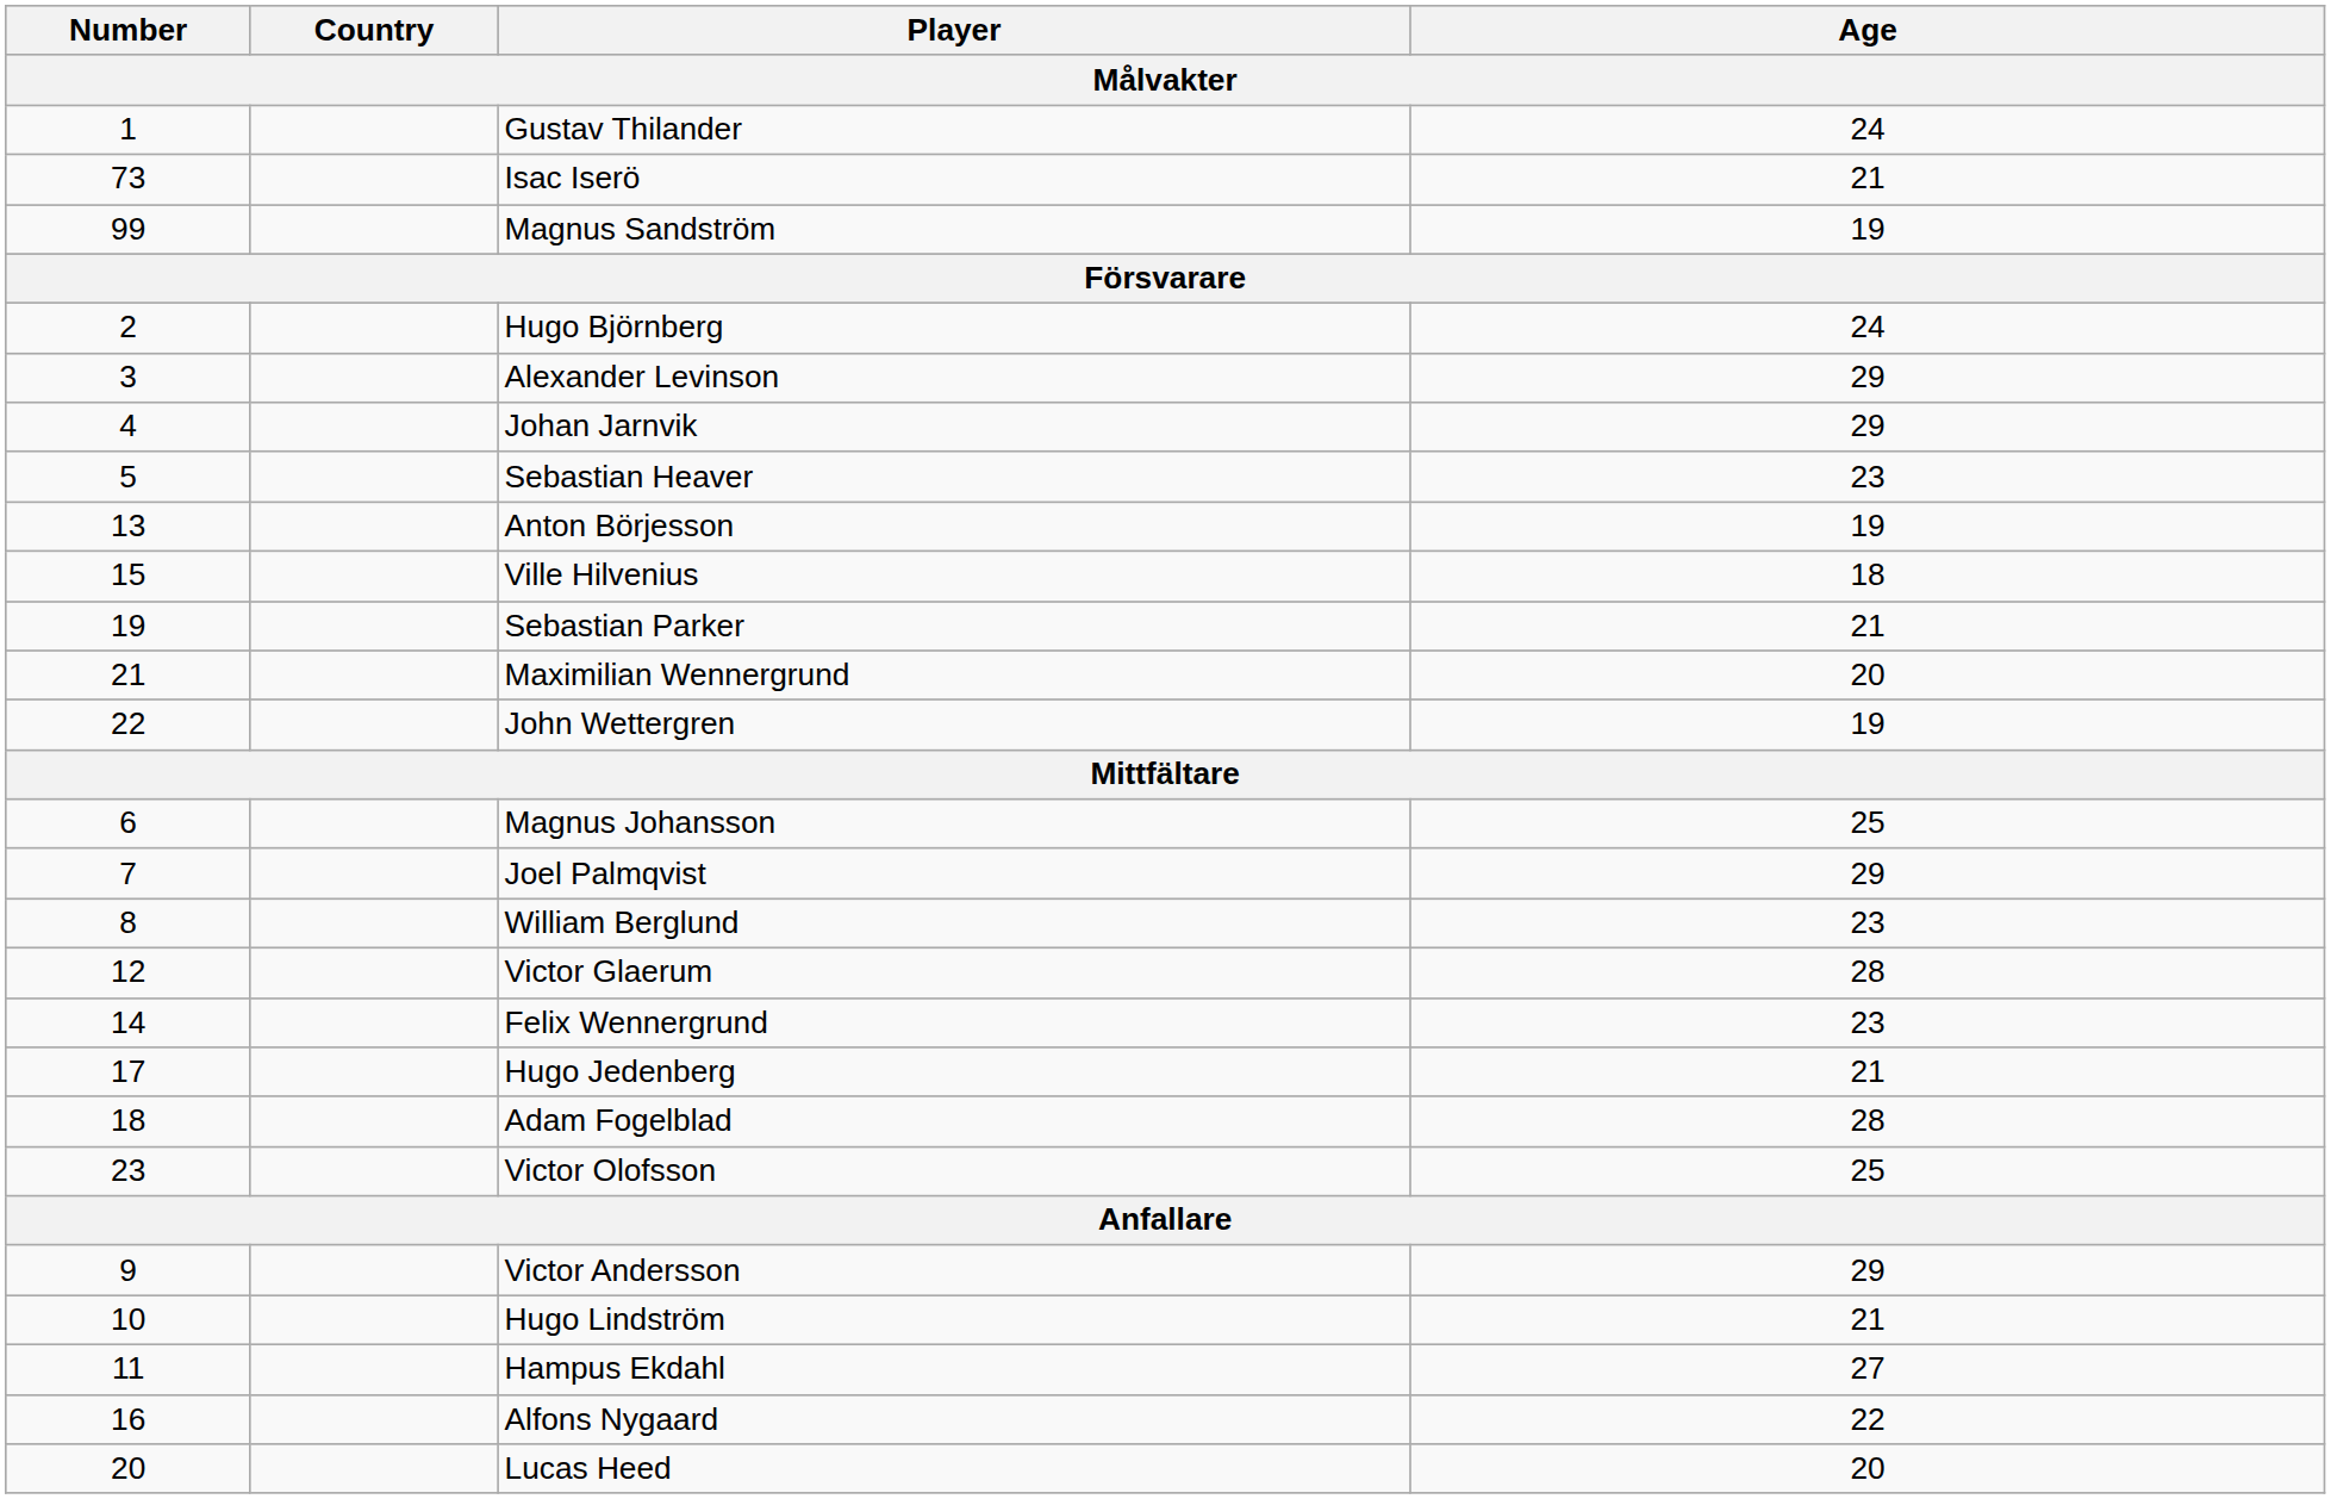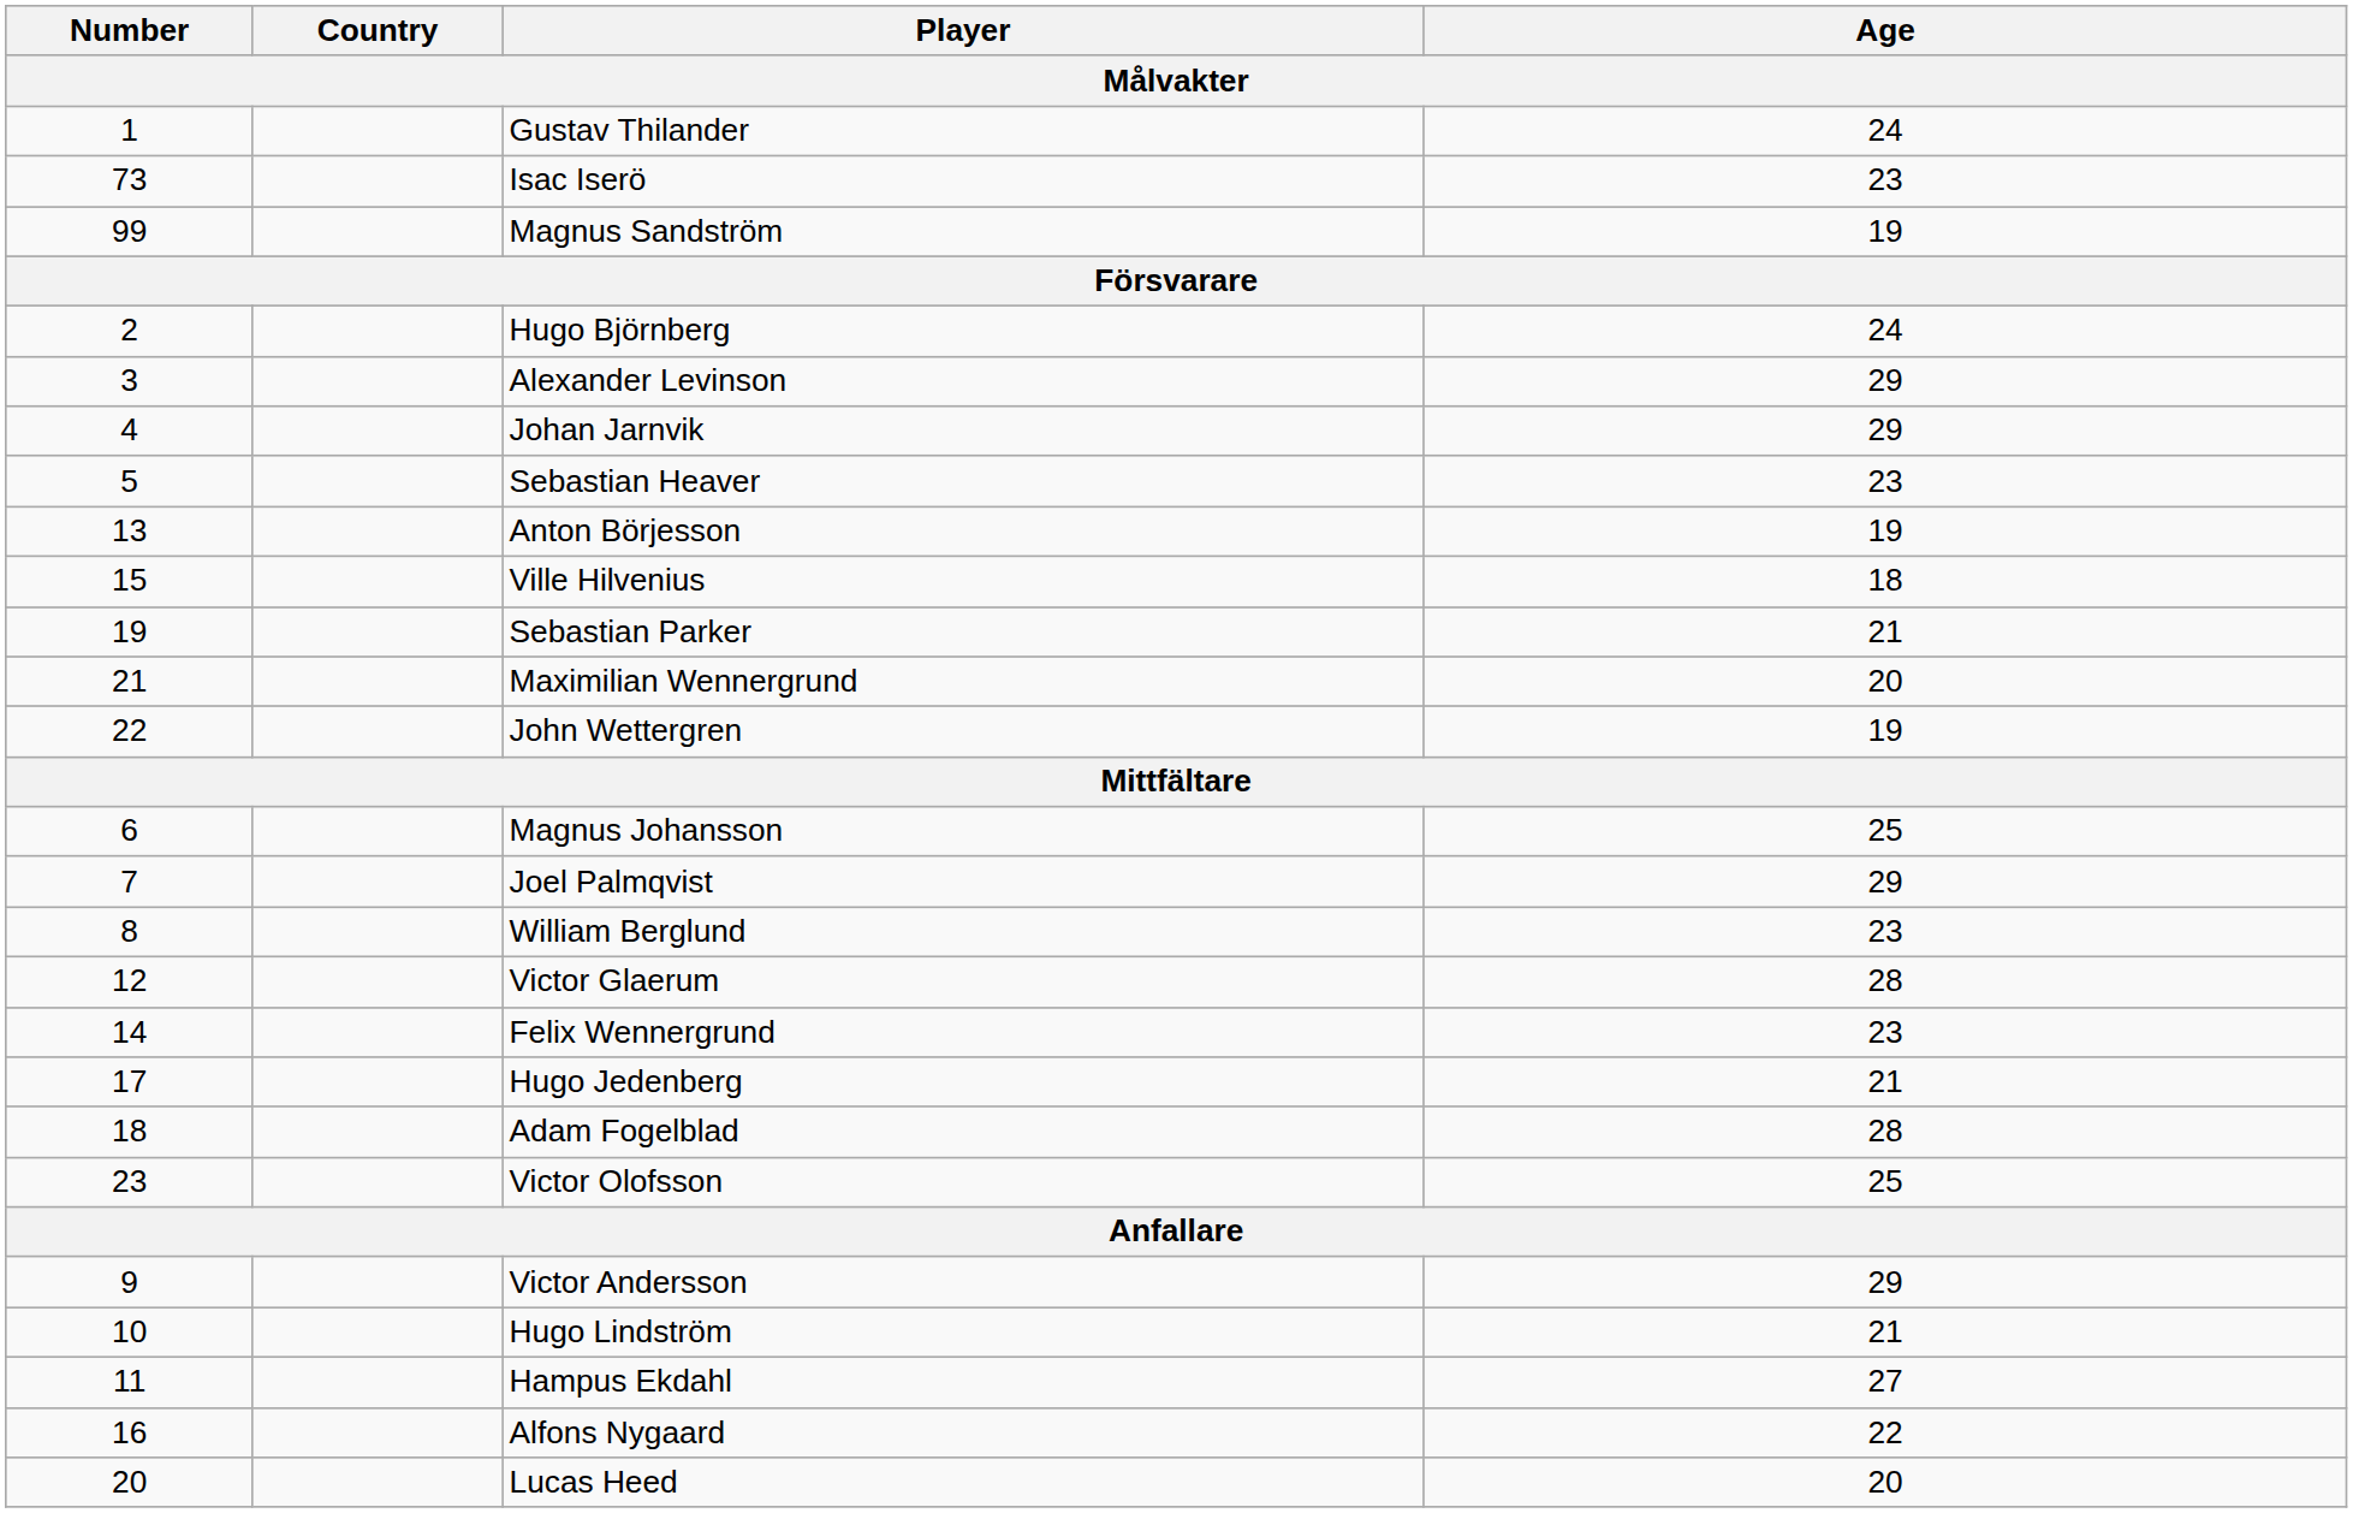Isac Iserö | Age: 21 -> 23
